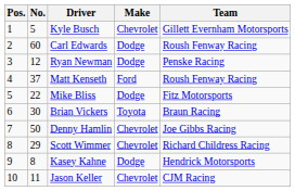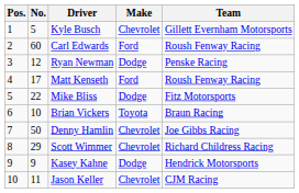Carl Edwards | Make: Dodge -> Ford
Matt Kenseth | No.: 37 -> 17
Brian Vickers | No.: 30 -> 10
Kasey Kahne | No.: 8 -> 9
